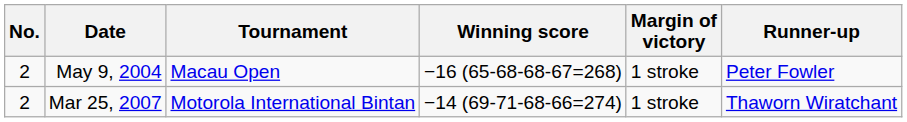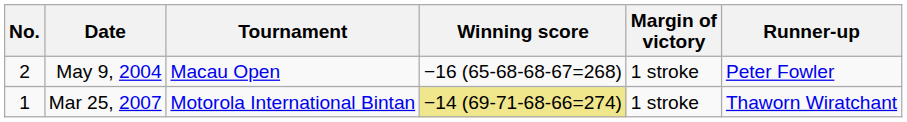Mar 25, 2007 | No.: 2 -> 1
Mar 25, 2007 | Winning score: no background -> khaki background
